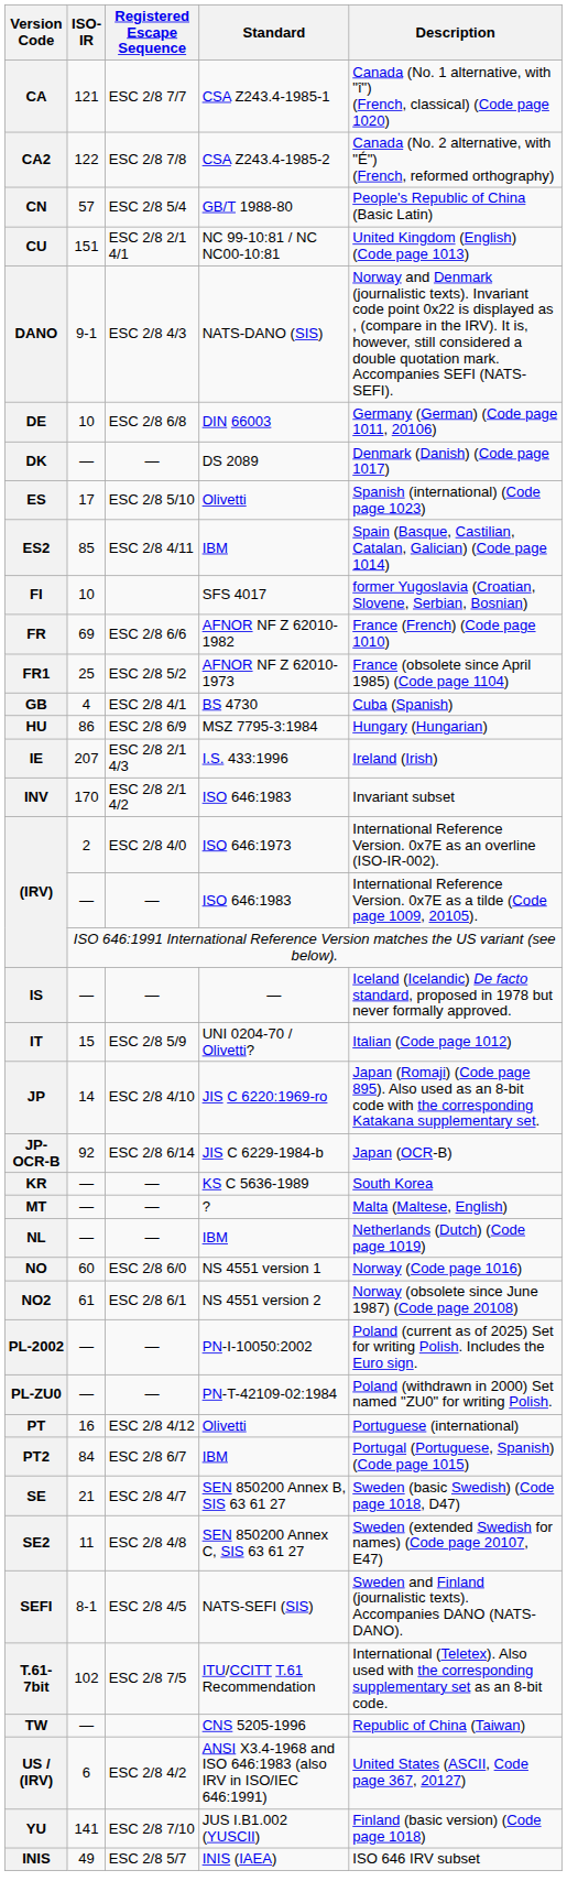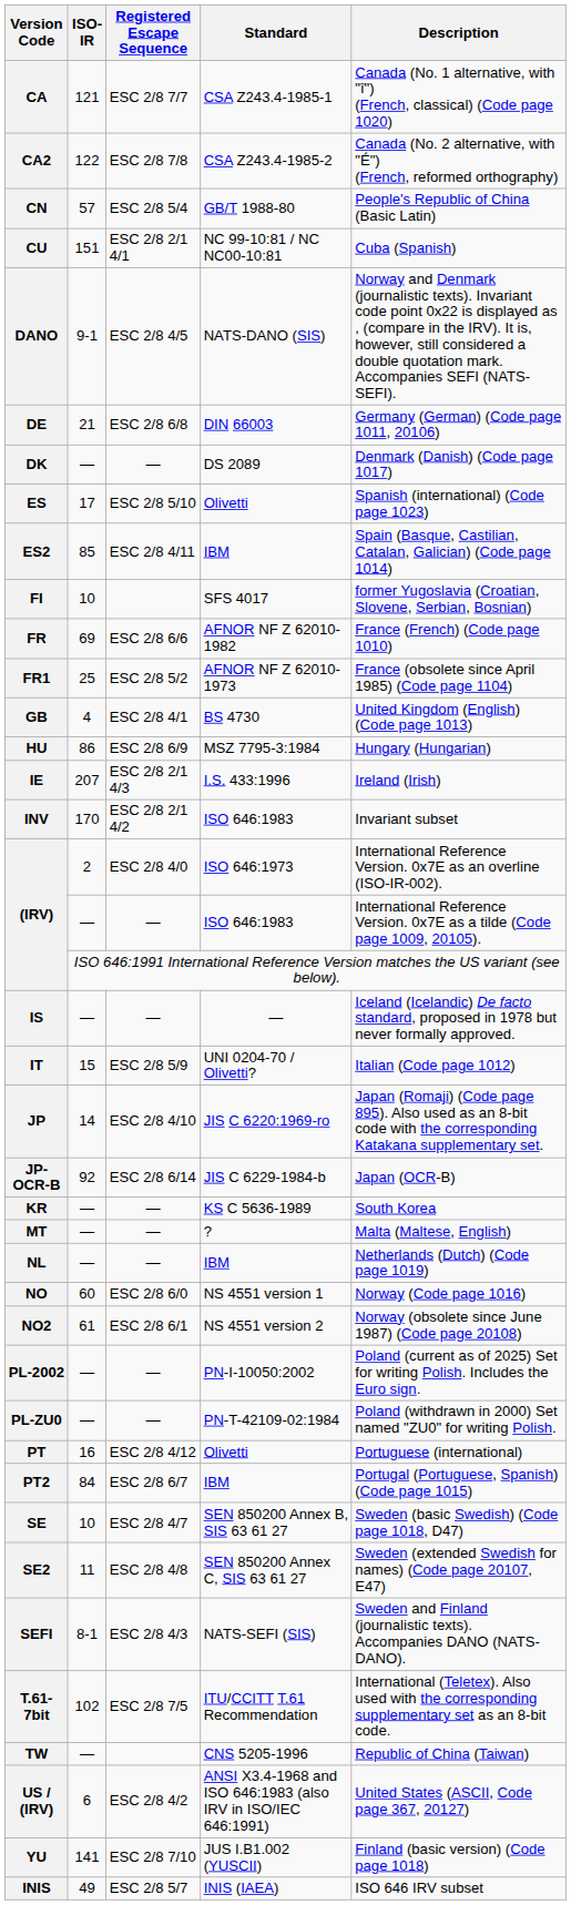CU | Description: United Kingdom (English) (Code page 1013) -> Cuba (Spanish)
DANO | Registered Escape Sequence: ESC 2/8 4/3 -> ESC 2/8 4/5
DE | ISO-IR: 10 -> 21
GB | Description: Cuba (Spanish) -> United Kingdom (English) (Code page 1013)
SE | ISO-IR: 21 -> 10
SEFI | Registered Escape Sequence: ESC 2/8 4/5 -> ESC 2/8 4/3
